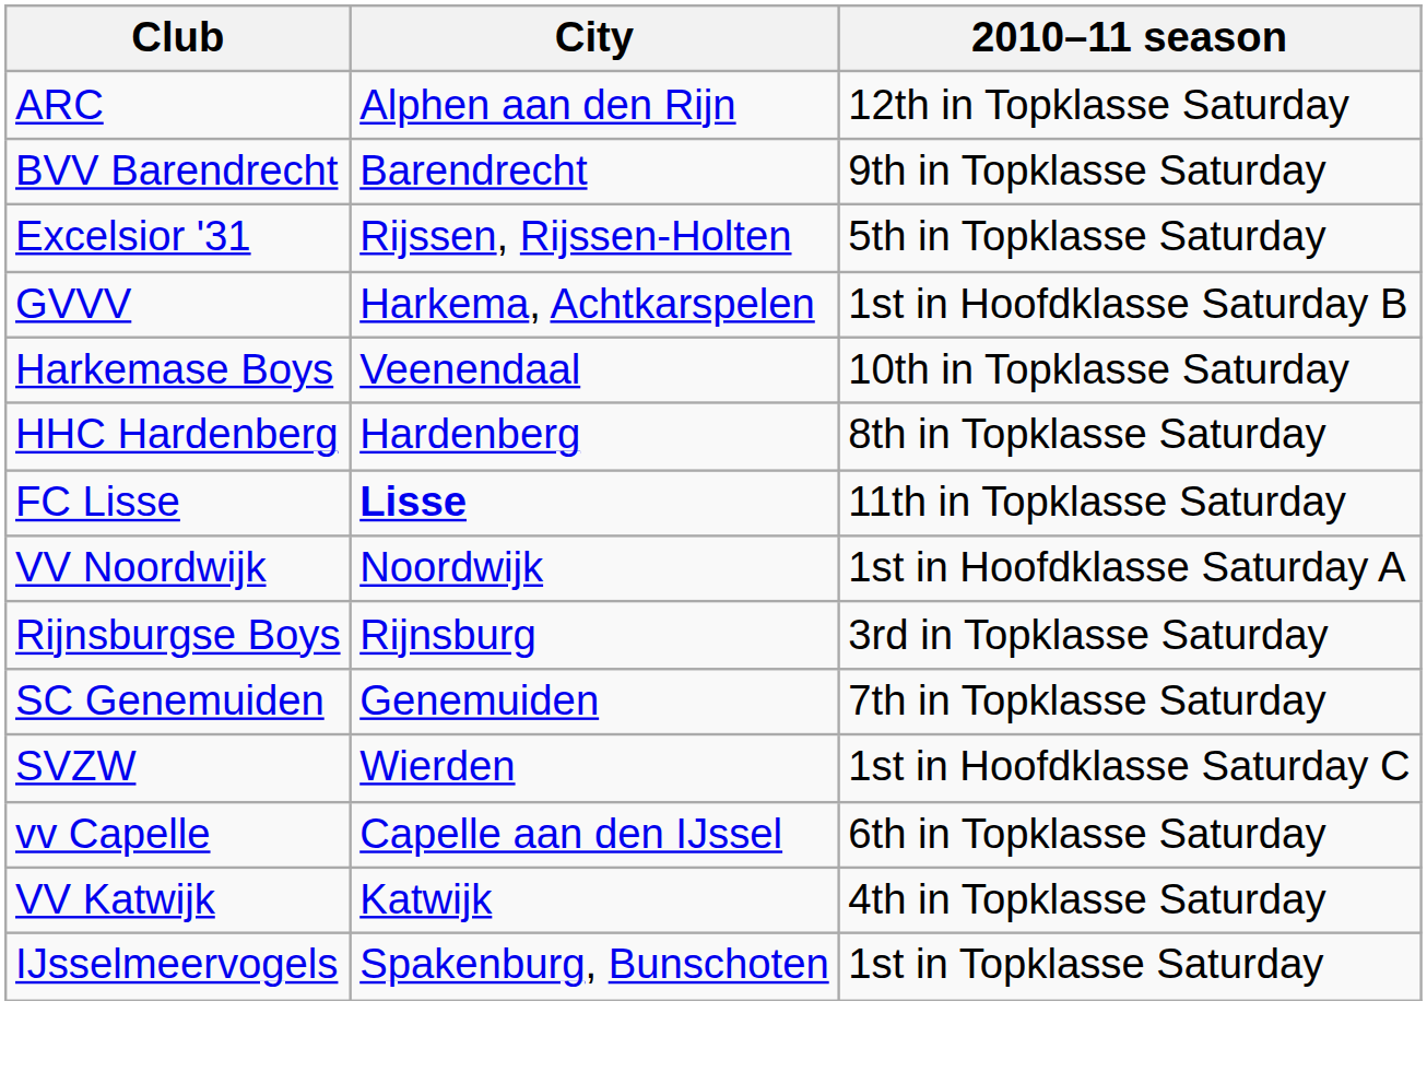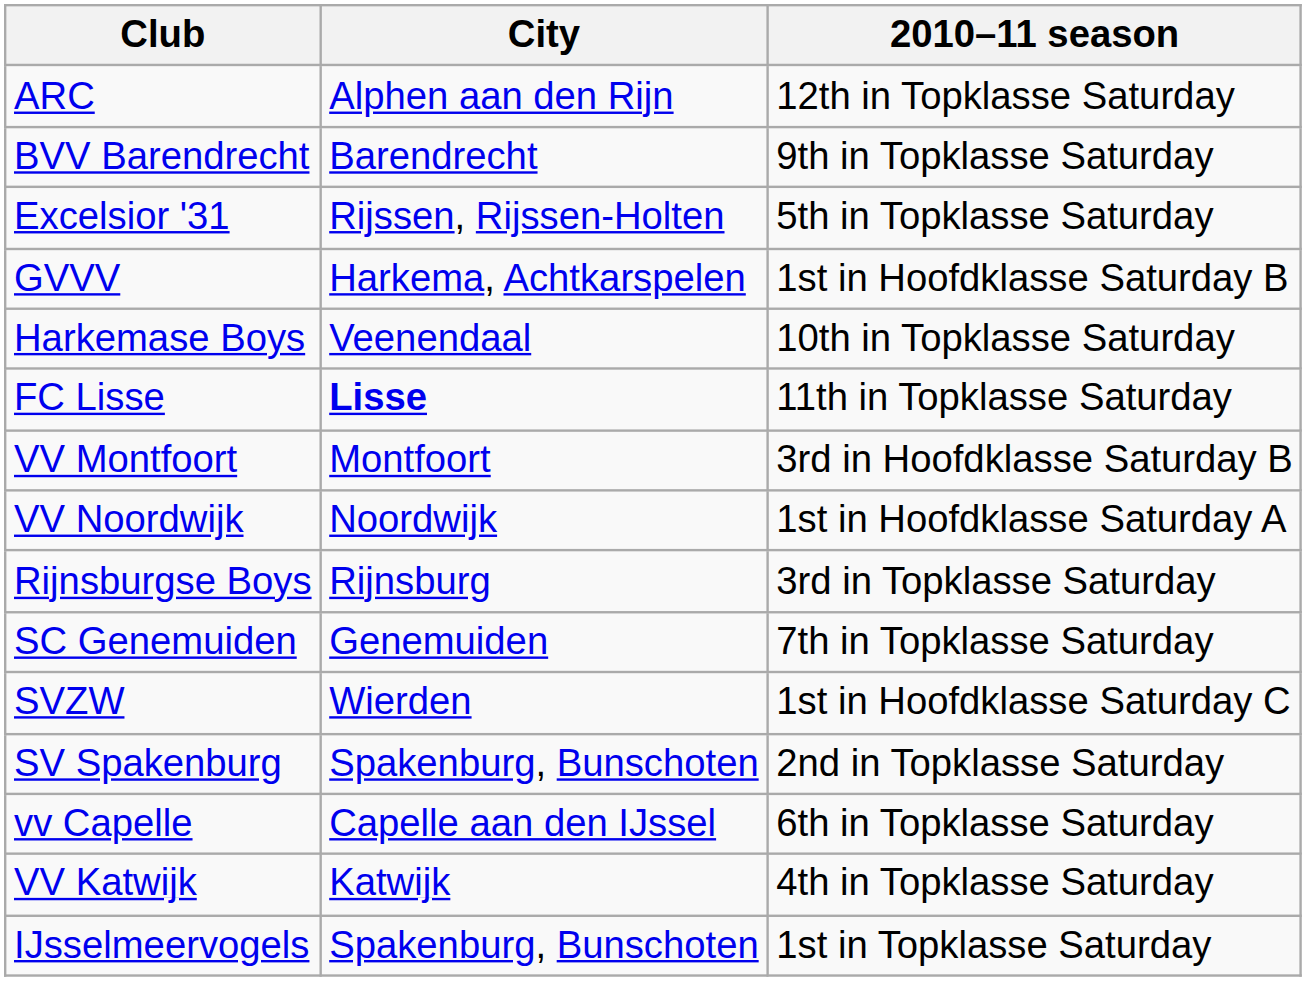- row: HHC Hardenberg | Hardenberg | 8th in Topklasse Saturday
+ row: VV Montfoort | Montfoort | 3rd in Hoofdklasse Saturday B
+ row: SV Spakenburg | Spakenburg, Bunschoten | 2nd in Topklasse Saturday
